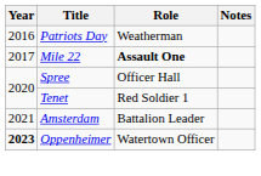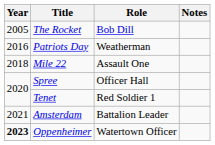+ row: 2005 | The Rocket | Bob Dill
Mile 22 | Year: 2017 -> 2018
Mile 22 | Role: bold -> normal
